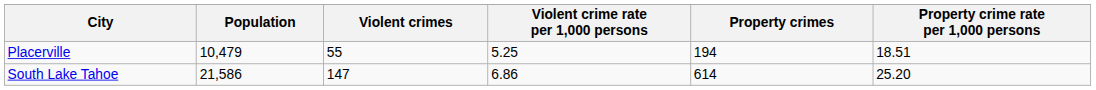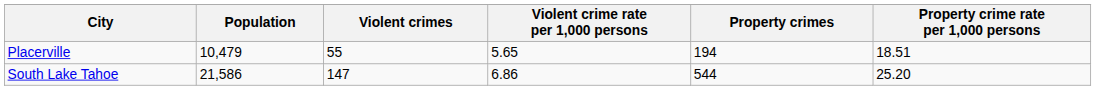Placerville | Violent crime rate per 1,000 persons: 5.25 -> 5.65
South Lake Tahoe | Property crimes: 614 -> 544
